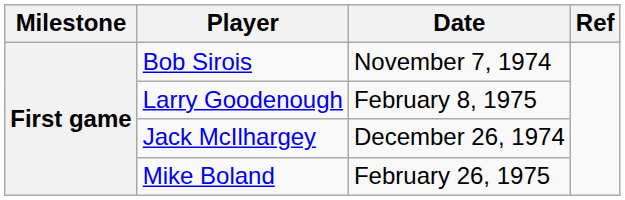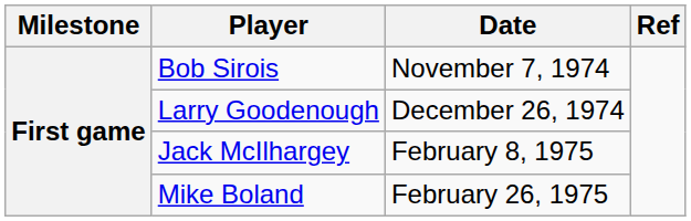Larry Goodenough | Date: February 8, 1975 -> December 26, 1974
Jack McIlhargey | Date: December 26, 1974 -> February 8, 1975
